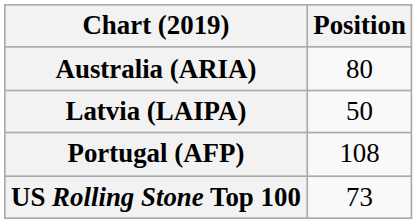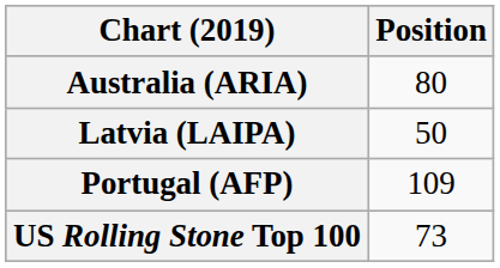Portugal (AFP) | Position: 108 -> 109
